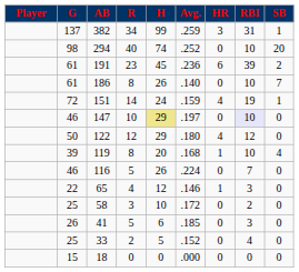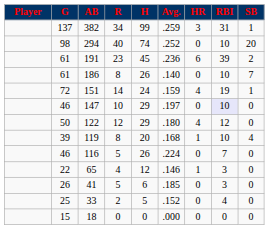147 | H: khaki background -> no background
- row: 25 | 58 | 3 | 10 | .172 | 0 | 2 | 0
